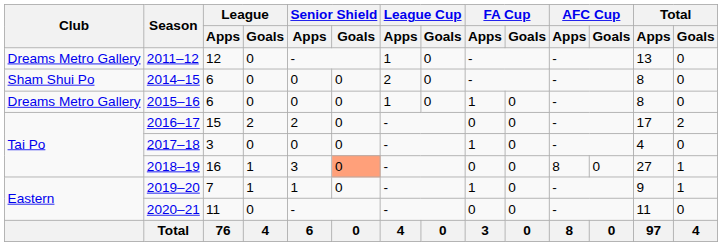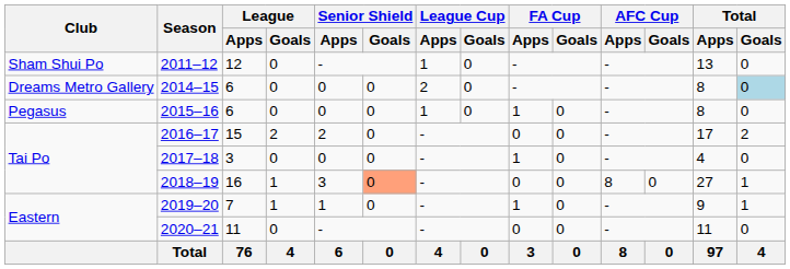2011–12 | Club: Dreams Metro Gallery -> Sham Shui Po
2014–15 | Club: Sham Shui Po -> Dreams Metro Gallery
2014–15 | Total / Goals: no background -> lightblue background
2015–16 | Club: Dreams Metro Gallery -> Pegasus
